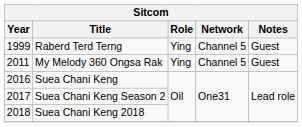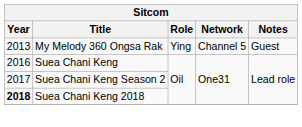- row: 1999 | Raberd Terd Terng | Ying | Channel 5 | Guest
My Melody 360 Ongsa Rak | Year: 2011 -> 2013
Suea Chani Keng 2018 | Year: normal -> bold
